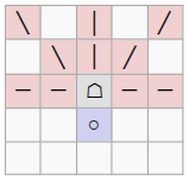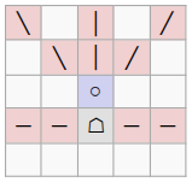rows swapped: ☖ <-> ○
